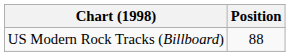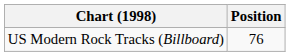US Modern Rock Tracks (Billboard) | Position: 88 -> 76
